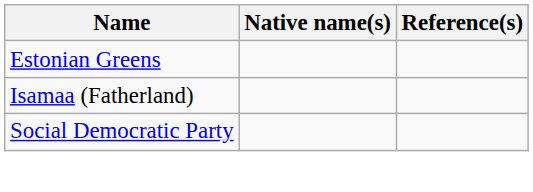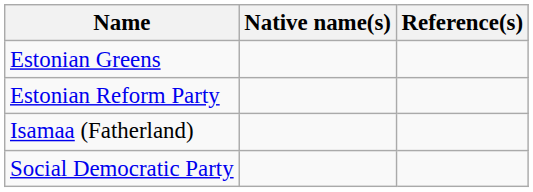+ row: Estonian Reform Party
